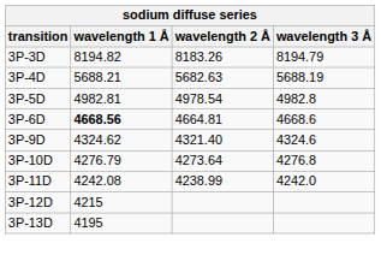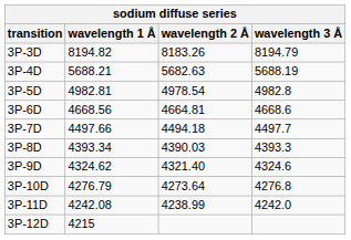3P-6D | wavelength 1 Å: bold -> normal
+ row: 3P-7D | 4497.66 | 4494.18 | 4497.7
+ row: 3P-8D | 4393.34 | 4390.03 | 4393.3
- row: 3P-13D | 4195
